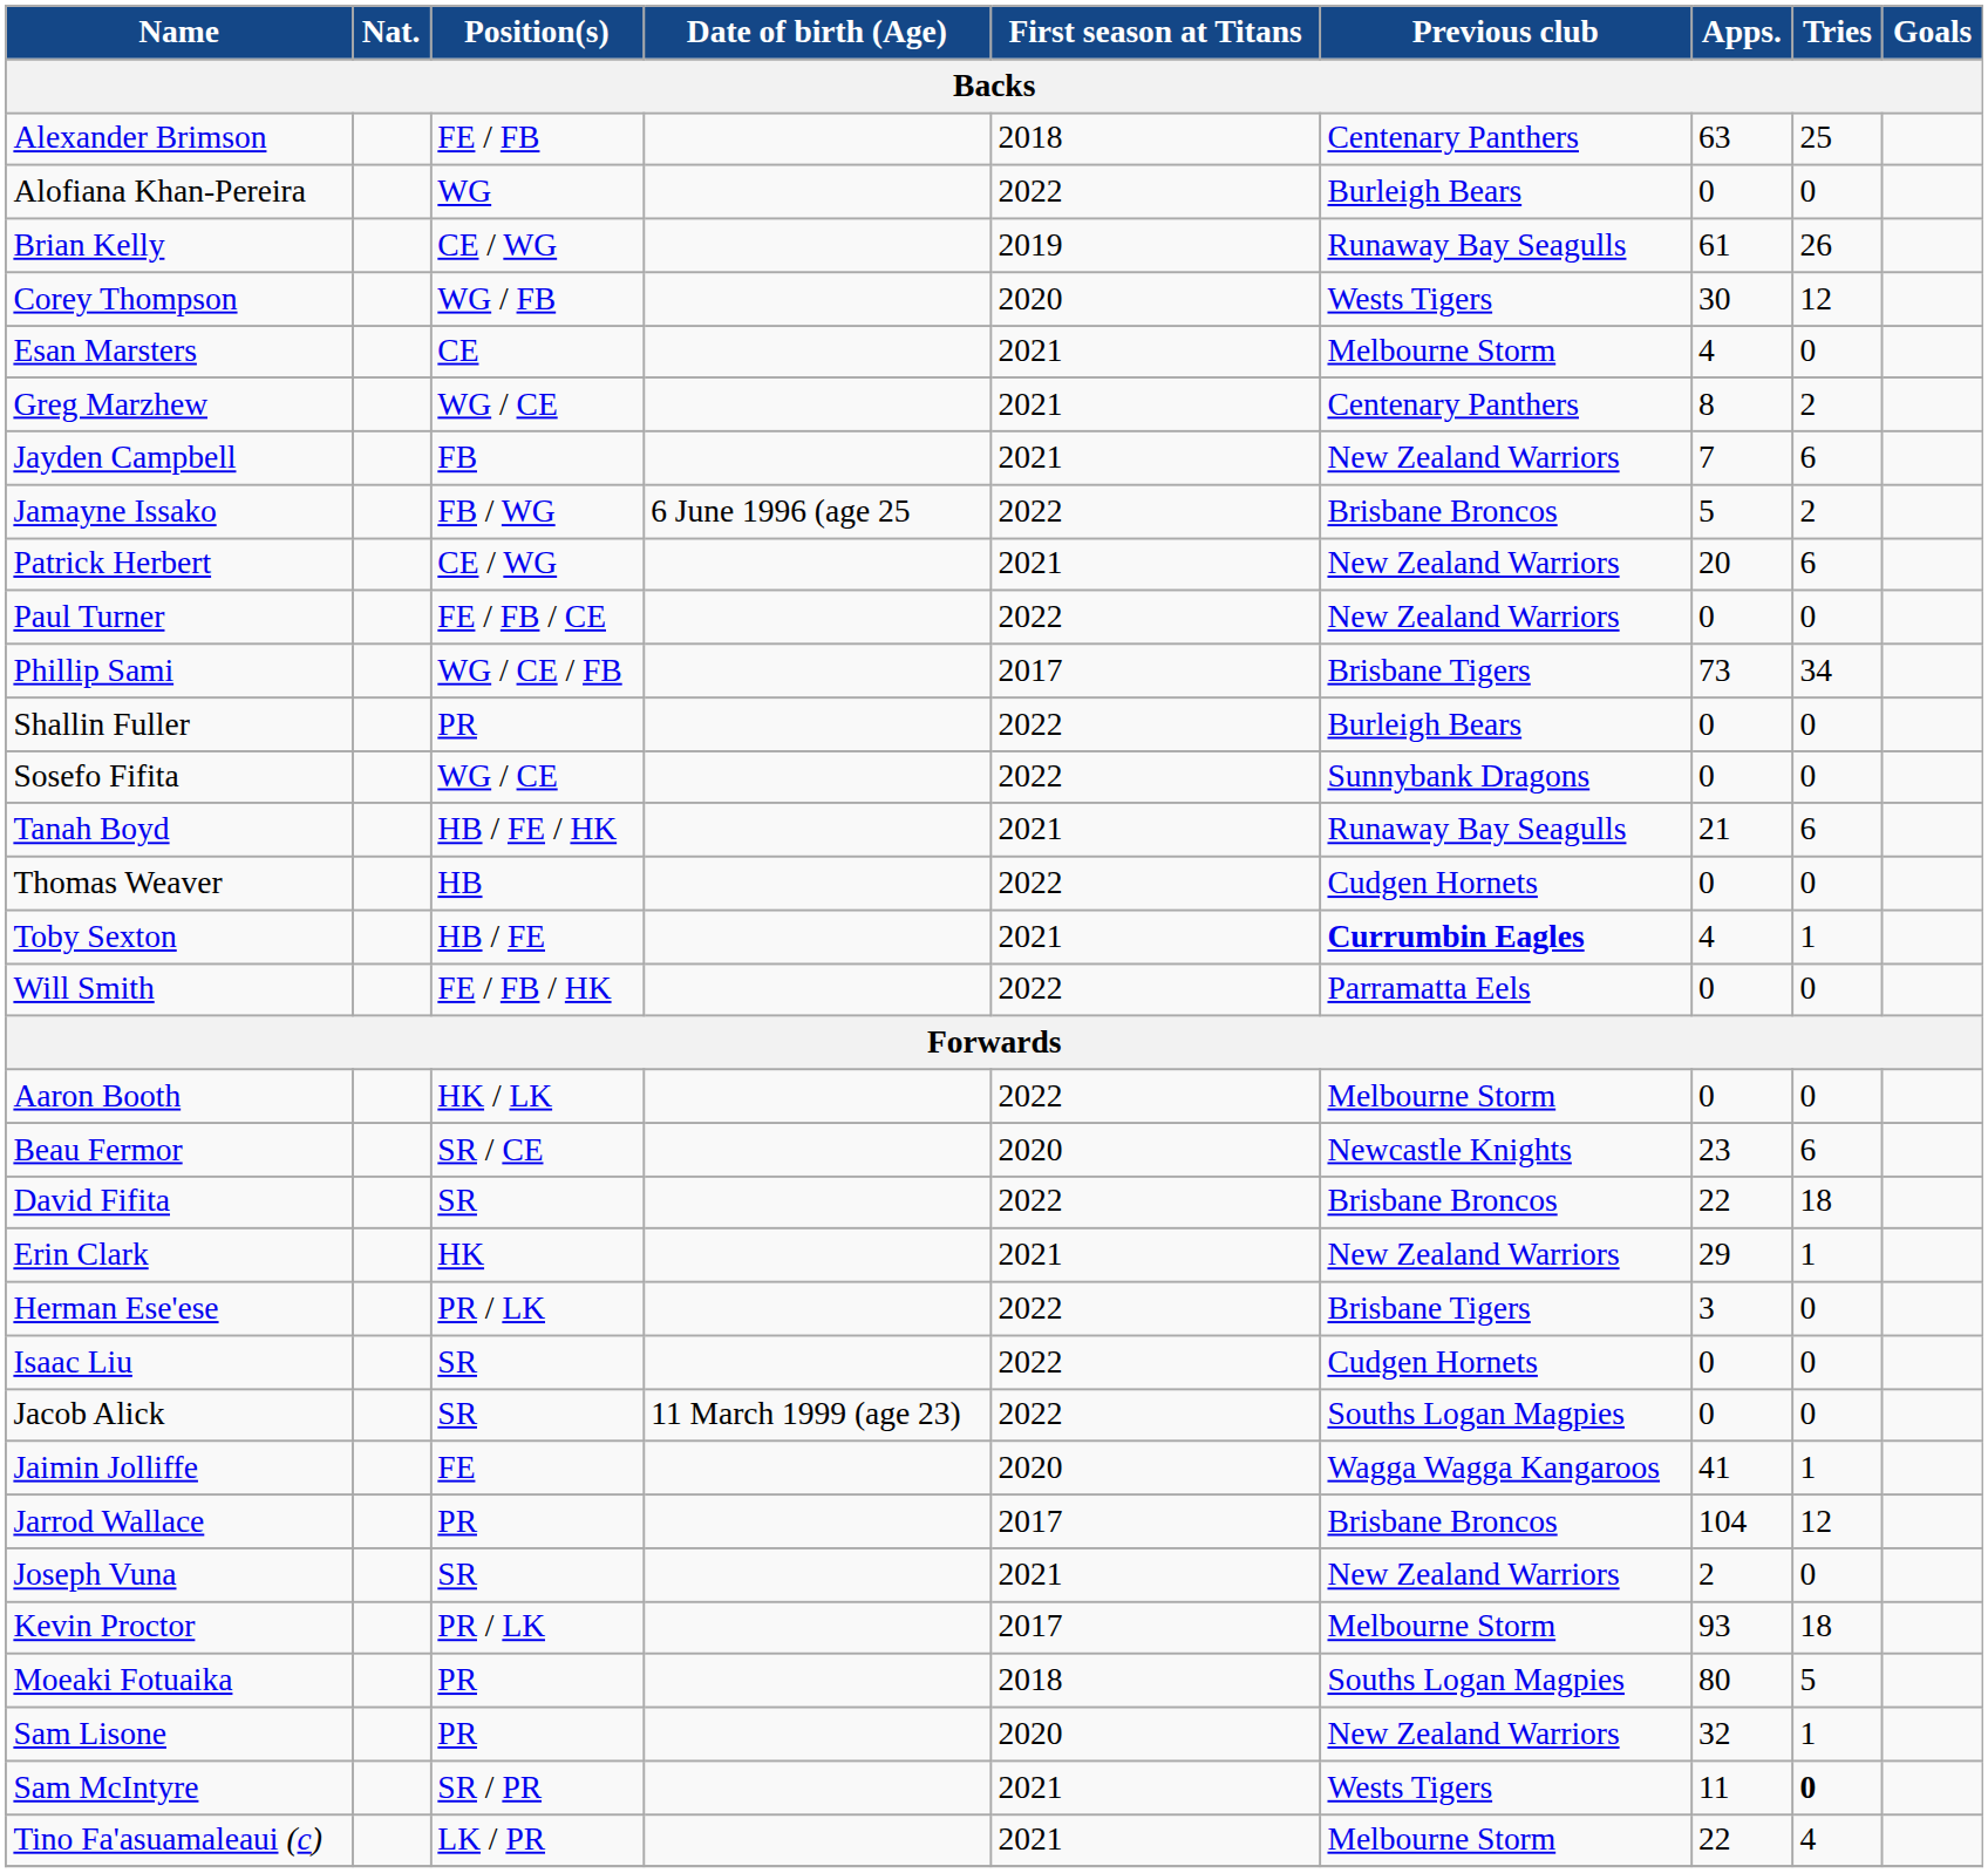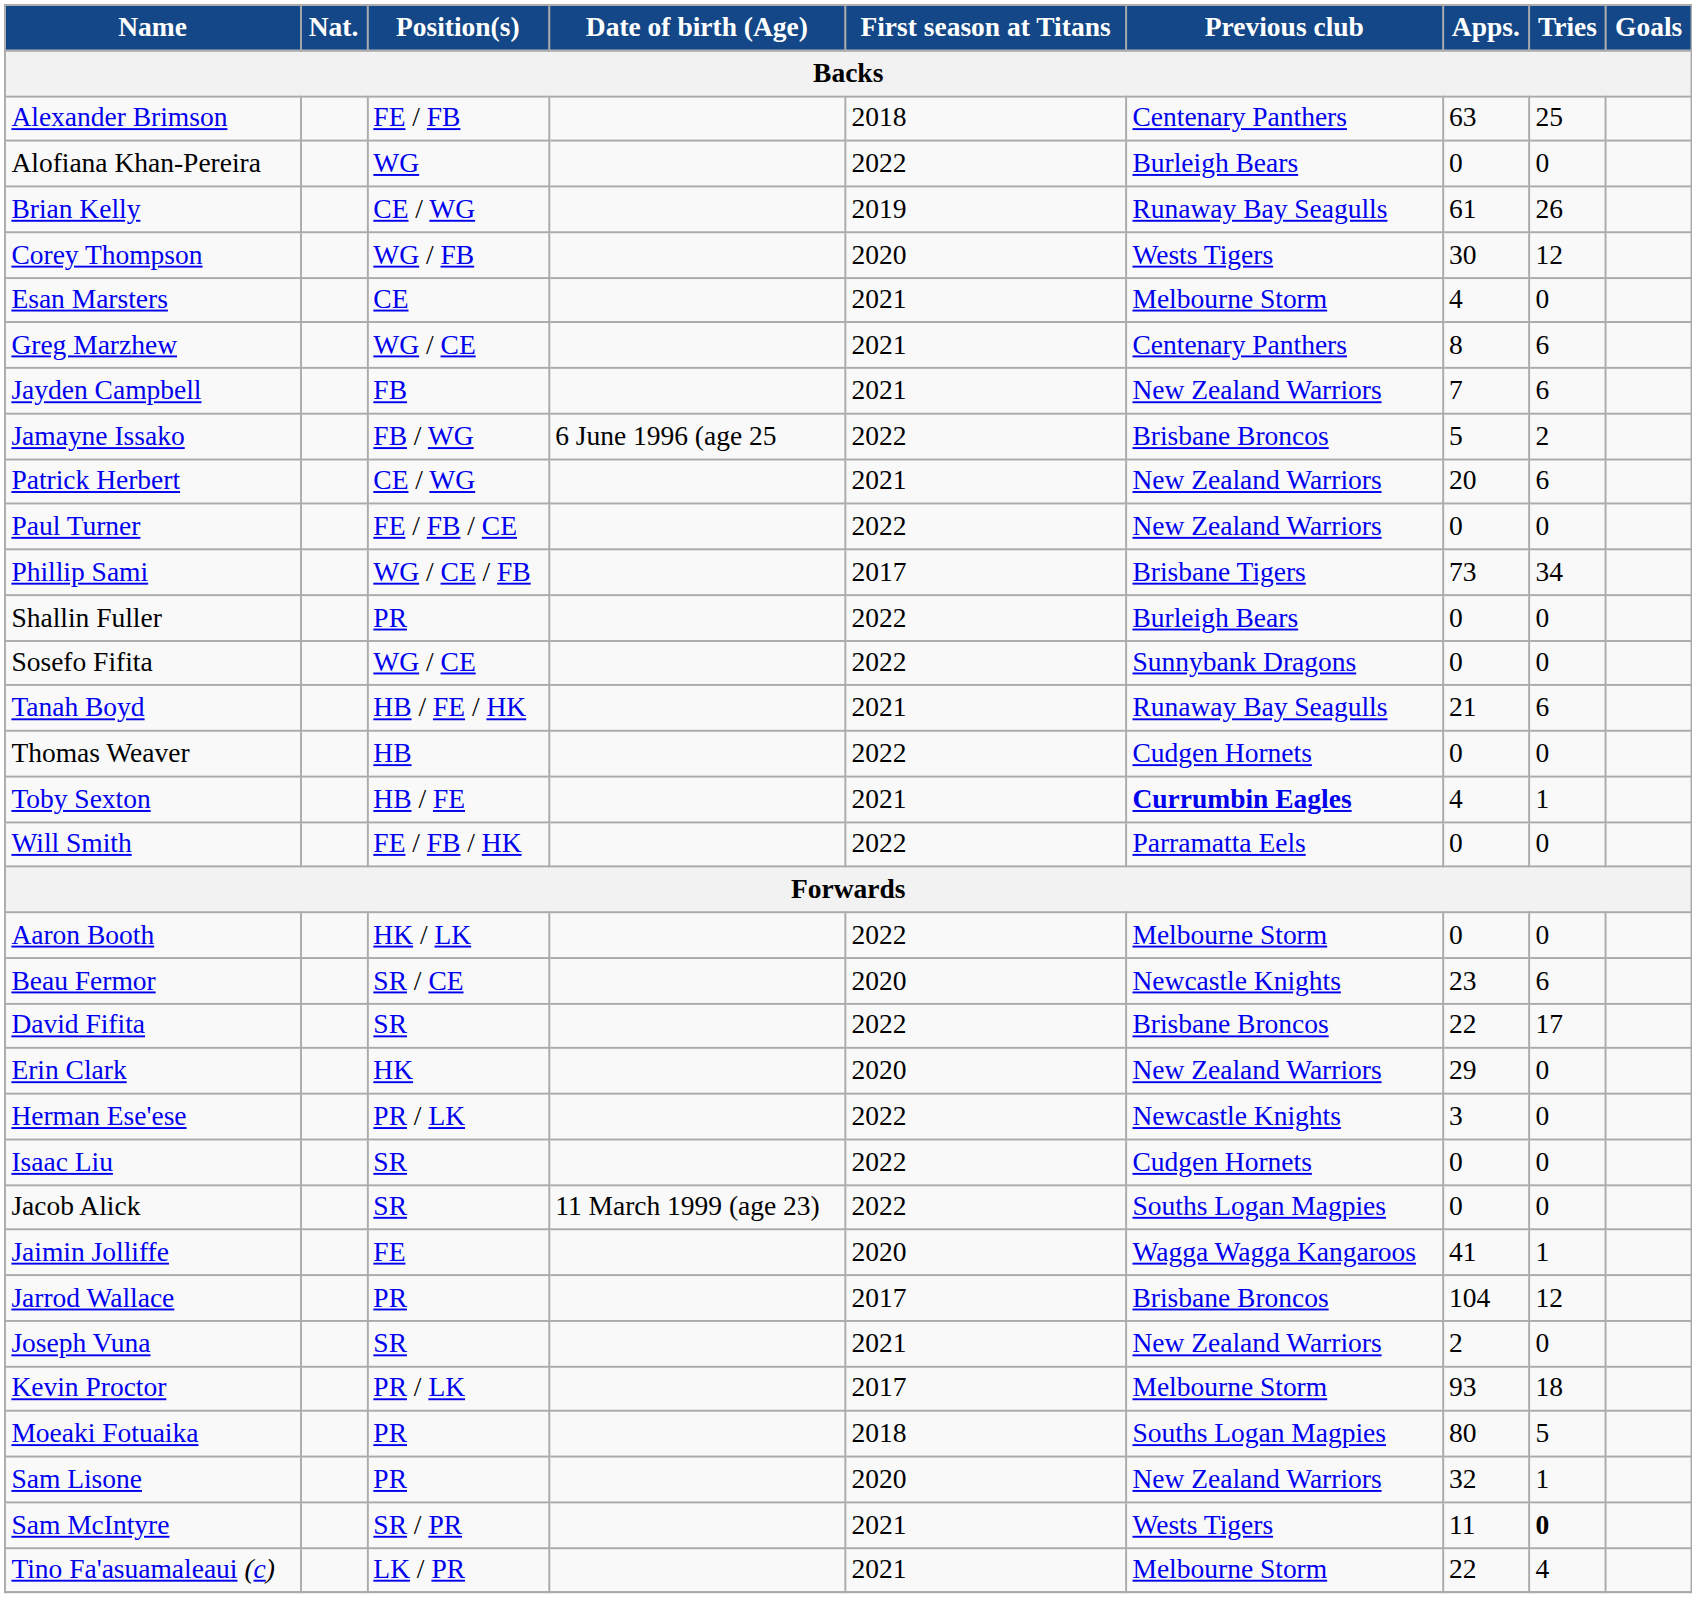Greg Marzhew | Tries: 2 -> 6
David Fifita | Tries: 18 -> 17
Erin Clark | First season at Titans: 2021 -> 2020
Erin Clark | Tries: 1 -> 0
Herman Ese'ese | Previous club: Brisbane Tigers -> Newcastle Knights
